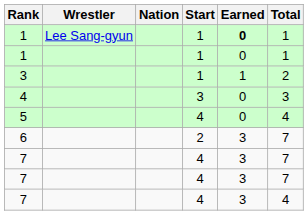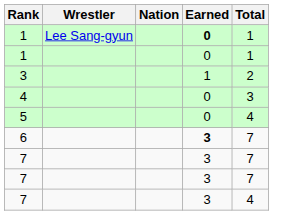- column: Start | 1 | 1 | 1 | 3 | 4 | 2 | 4 | 4 | 4
6 | Earned: normal -> bold
